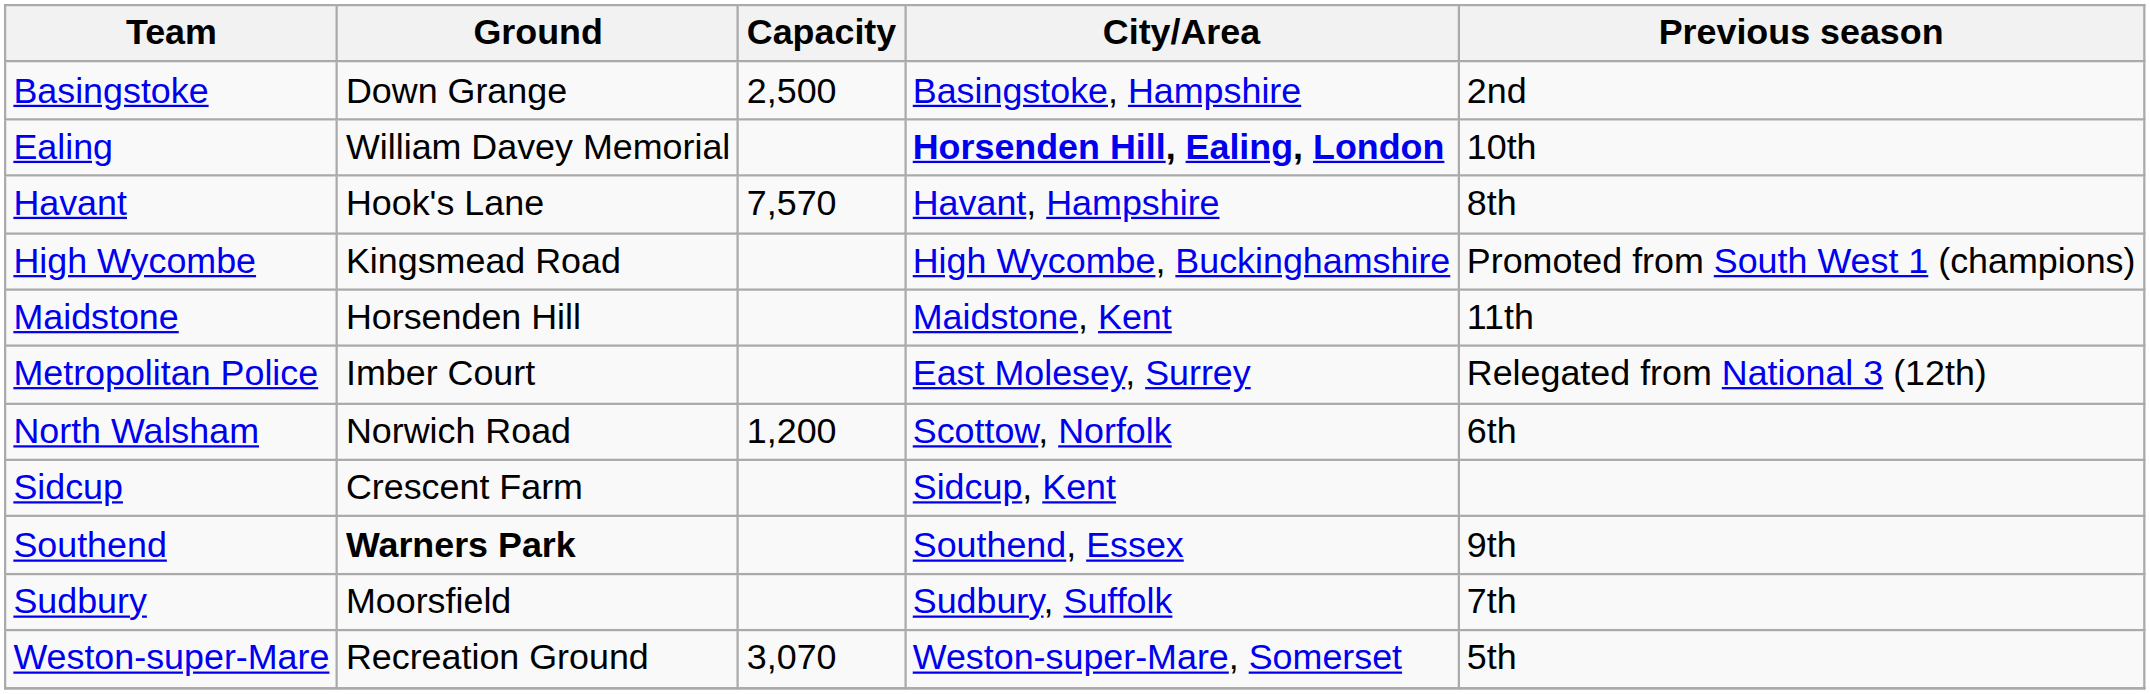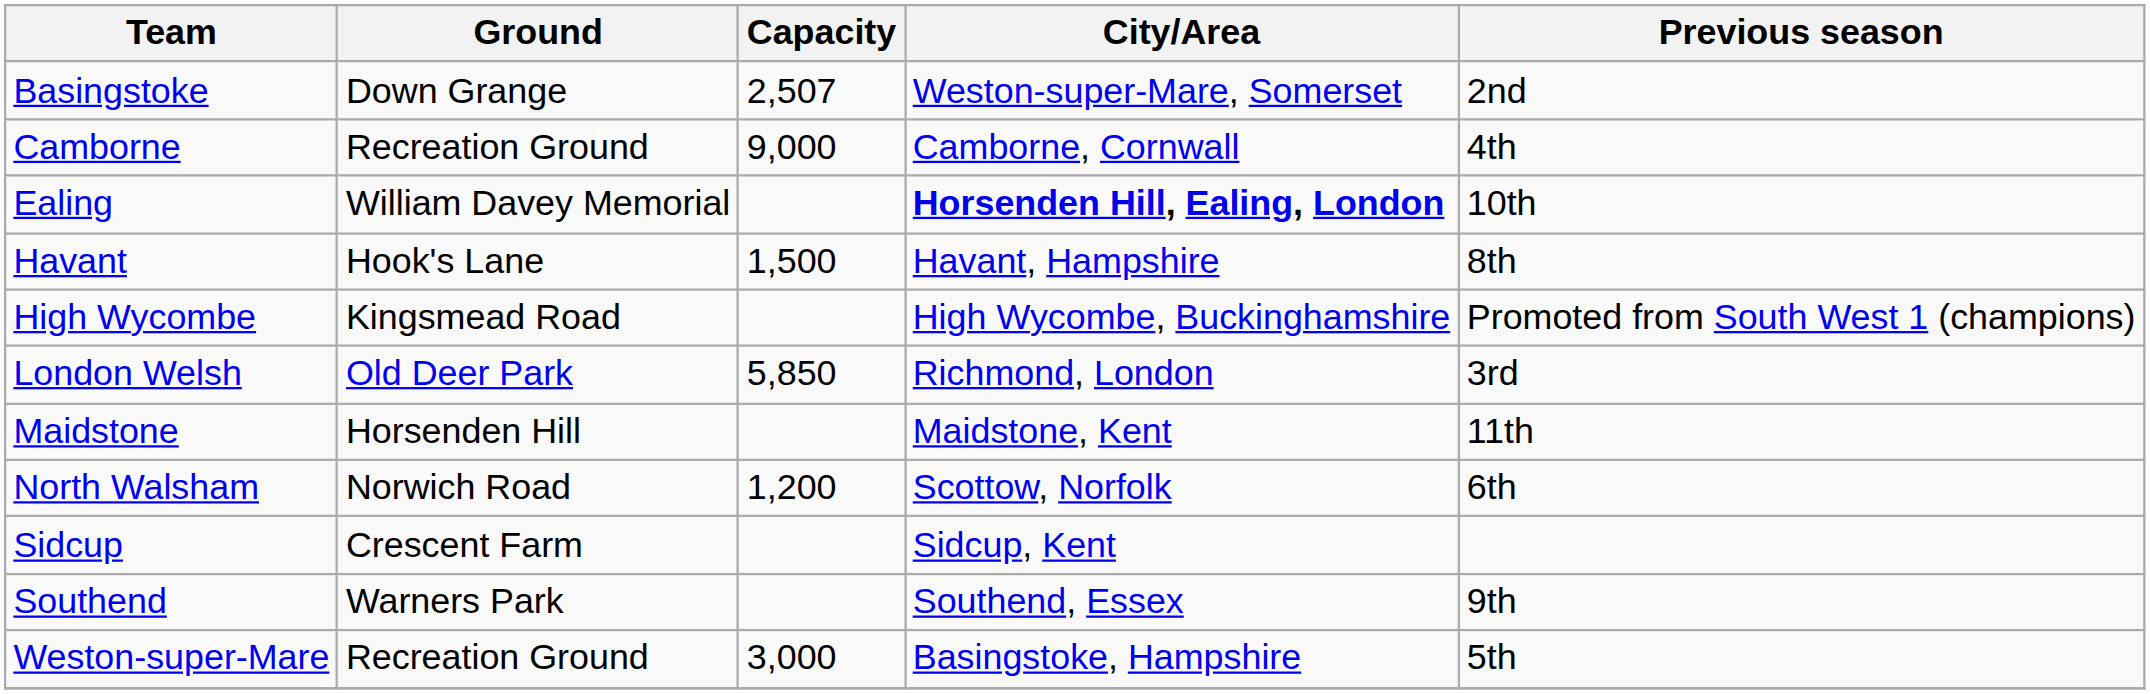Basingstoke | Capacity: 2,500 -> 2,507
Basingstoke | City/Area: Basingstoke, Hampshire -> Weston-super-Mare, Somerset
+ row: Camborne | Recreation Ground | 9,000 | Camborne, Cornwall | 4th
Havant | Capacity: 7,570 -> 1,500
+ row: London Welsh | Old Deer Park | 5,850 | Richmond, London | 3rd
- row: Metropolitan Police | Imber Court | East Molesey, Surrey | Relegated from National 3 (12th)
Southend | Ground: bold -> normal
- row: Sudbury | Moorsfield | Sudbury, Suffolk | 7th
Weston-super-Mare | Capacity: 3,070 -> 3,000
Weston-super-Mare | City/Area: Weston-super-Mare, Somerset -> Basingstoke, Hampshire
